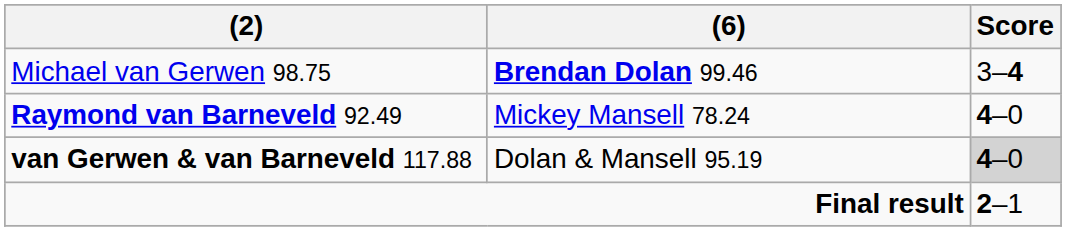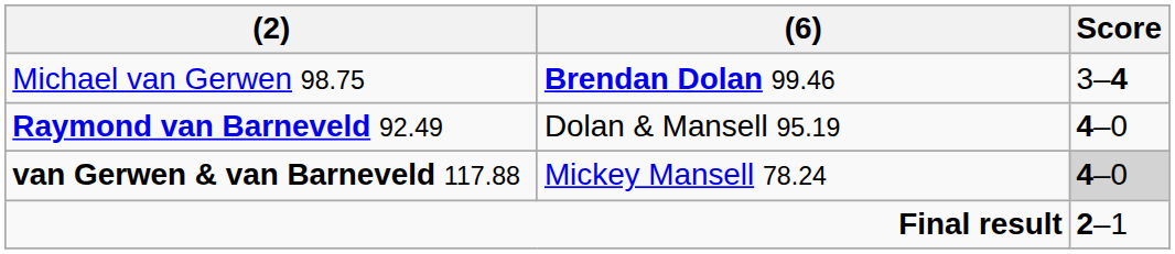Raymond van Barneveld 92.49 | (6): Mickey Mansell 78.24 -> Dolan & Mansell 95.19
van Gerwen & van Barneveld 117.88 | (6): Dolan & Mansell 95.19 -> Mickey Mansell 78.24
